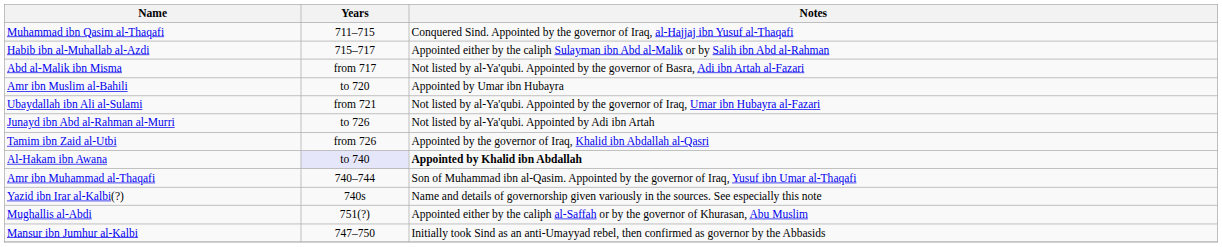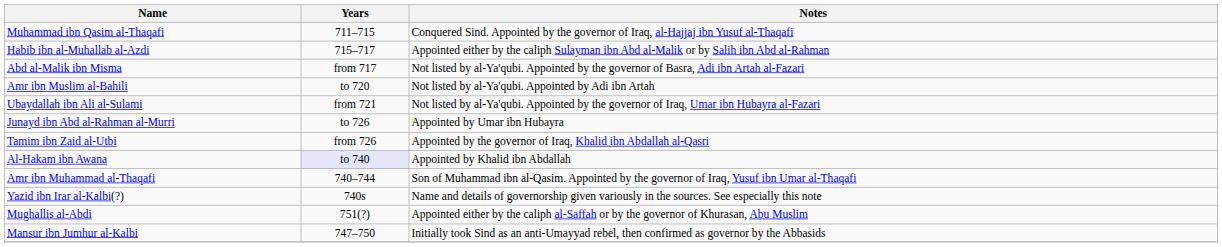Amr ibn Muslim al-Bahili | Notes: Appointed by Umar ibn Hubayra -> Not listed by al-Ya'qubi. Appointed by Adi ibn Artah
Junayd ibn Abd al-Rahman al-Murri | Notes: Not listed by al-Ya'qubi. Appointed by Adi ibn Artah -> Appointed by Umar ibn Hubayra
Al-Hakam ibn Awana | Notes: bold -> normal
